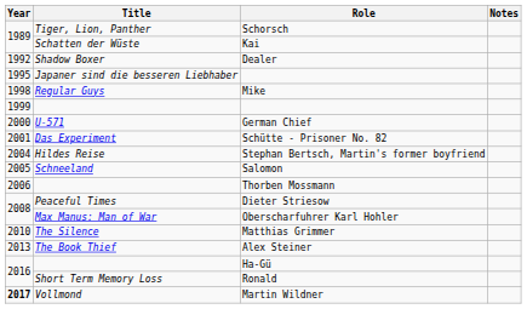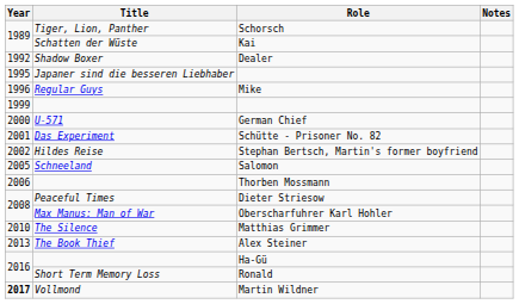Mike | Year: 1998 -> 1996
Stephan Bertsch, Martin's former boyfriend | Year: 2004 -> 2002
